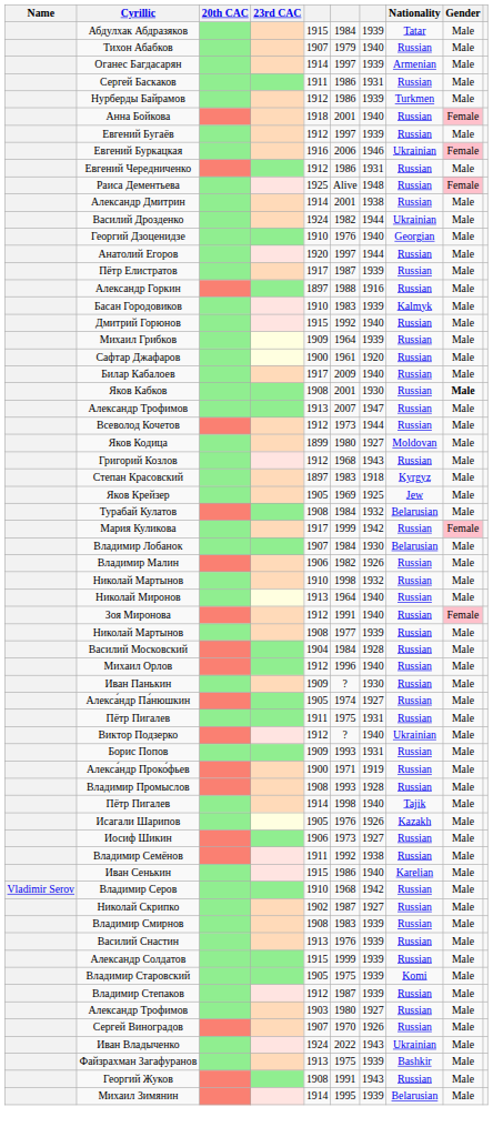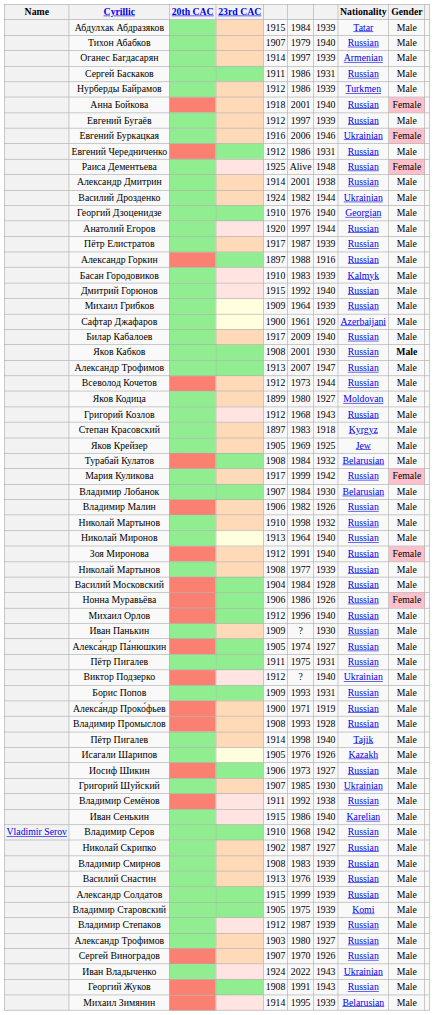Сафтар Джафаров | Nationality: Russian -> Azerbaijani
+ row: Нонна Муравьёва | 1906 | 1986 | 1926 | Russian | Female
+ row: Григорий Шуйский | 1907 | 1985 | 1930 | Ukrainian | Male
- row: Файзрахман Загафуранов | 1913 | 1975 | 1939 | Bashkir | Male
